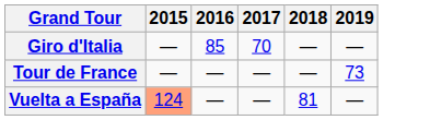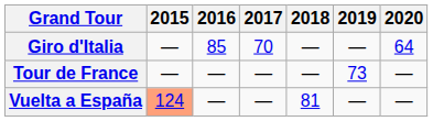+ column: 2020 | 64 | — | —
